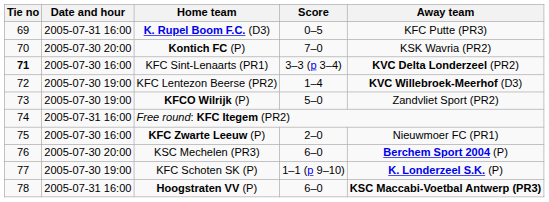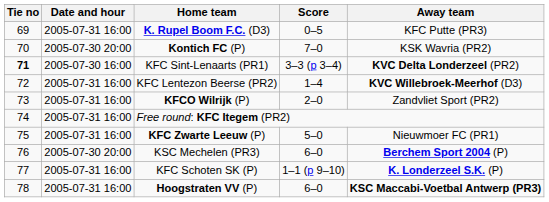KFC Lentezon Beerse (PR2) | Date and hour: 2005-07-30 19:00 -> 2005-07-31 16:00
KFCO Wilrijk (P) | Date and hour: 2005-07-30 19:00 -> 2005-07-31 16:00
KFCO Wilrijk (P) | Score: 5–0 -> 2–0
KFC Zwarte Leeuw (P) | Date and hour: 2005-07-30 16:00 -> 2005-07-31 16:00
KFC Zwarte Leeuw (P) | Score: 2–0 -> 5–0
KFC Schoten SK (P) | Date and hour: 2005-07-30 19:00 -> 2005-07-31 16:00
